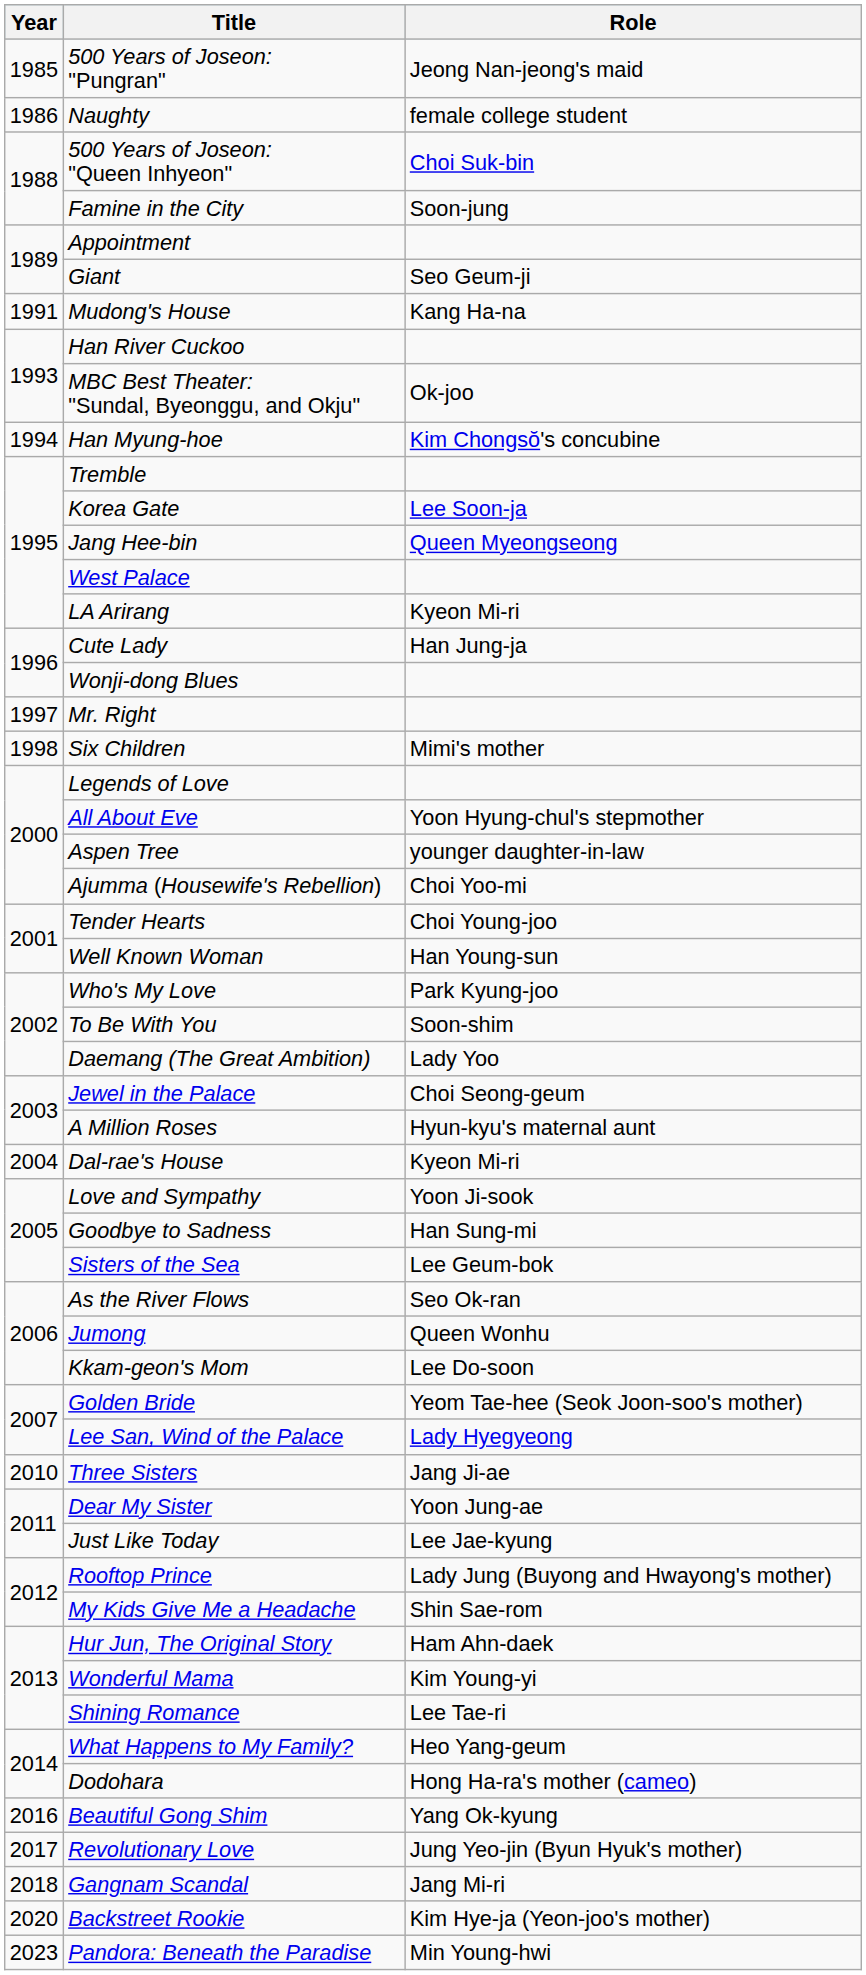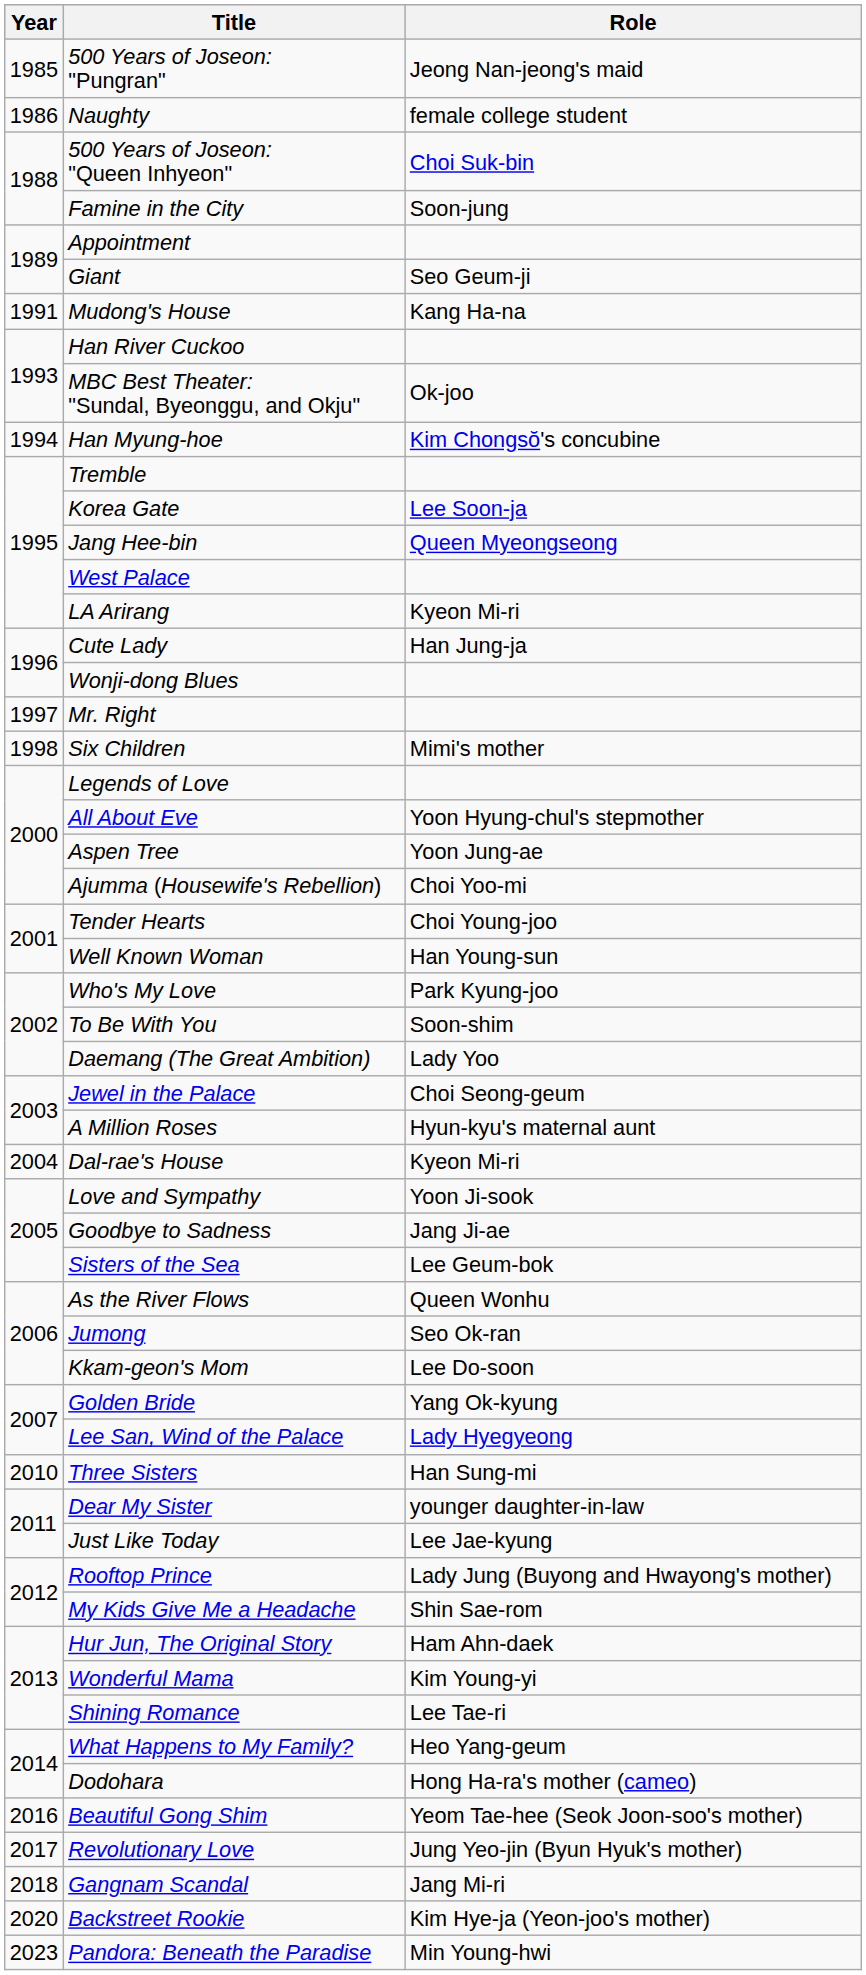Aspen Tree | Role: younger daughter-in-law -> Yoon Jung-ae
Goodbye to Sadness | Role: Han Sung-mi -> Jang Ji-ae
As the River Flows | Role: Seo Ok-ran -> Queen Wonhu
Jumong | Role: Queen Wonhu -> Seo Ok-ran
Golden Bride | Role: Yeom Tae-hee (Seok Joon-soo's mother) -> Yang Ok-kyung
Three Sisters | Role: Jang Ji-ae -> Han Sung-mi
Dear My Sister | Role: Yoon Jung-ae -> younger daughter-in-law
Beautiful Gong Shim | Role: Yang Ok-kyung -> Yeom Tae-hee (Seok Joon-soo's mother)
